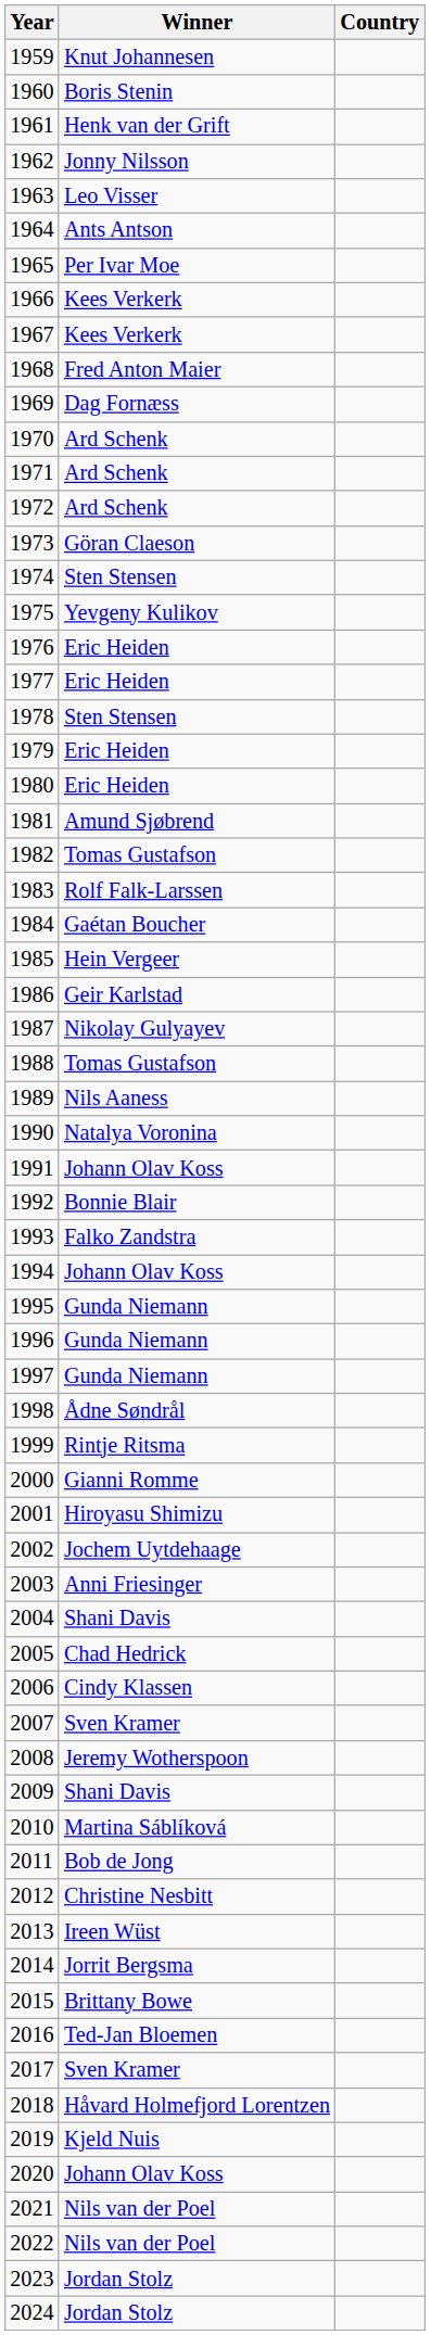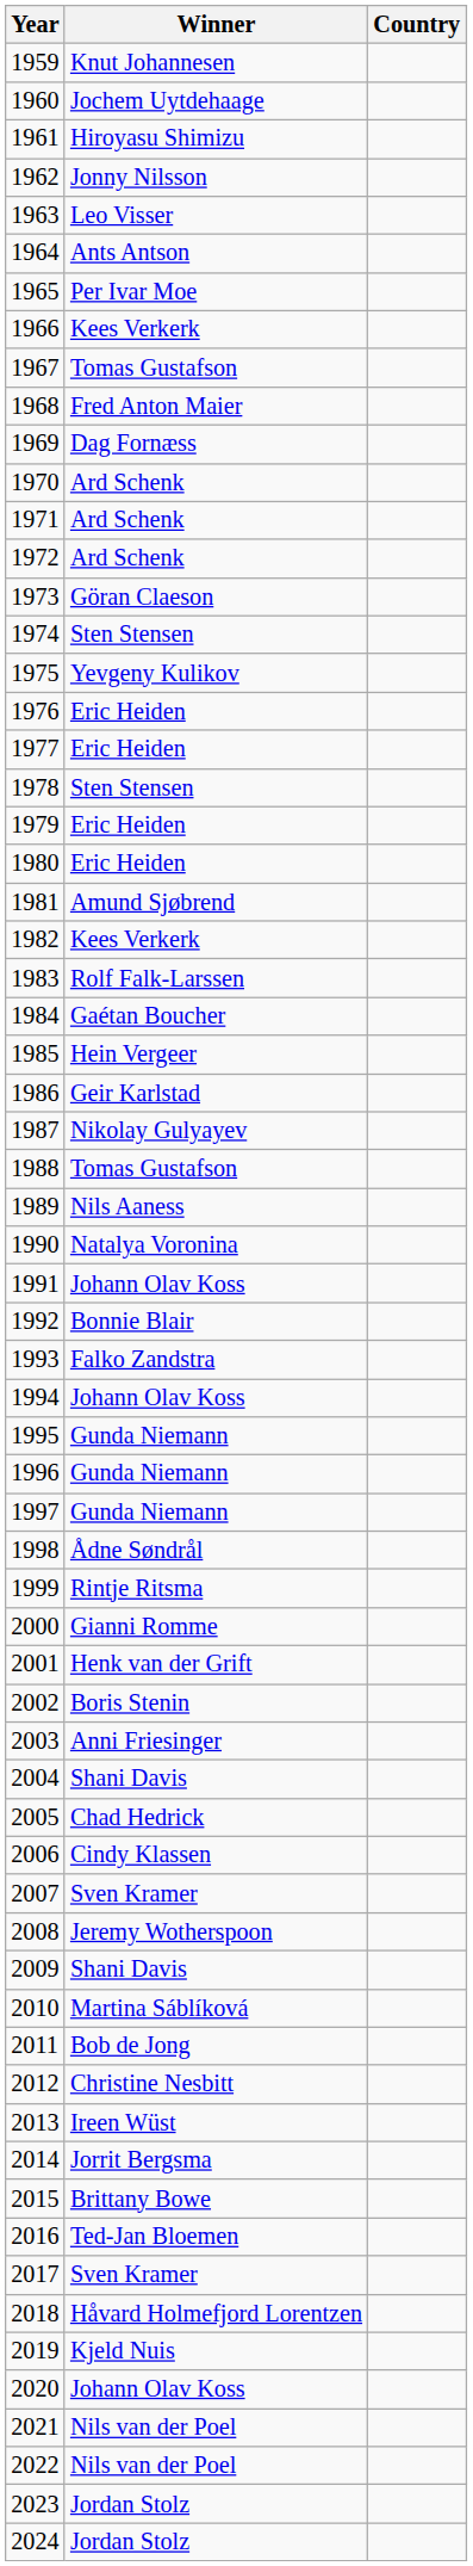1960 | Winner: Boris Stenin -> Jochem Uytdehaage
1961 | Winner: Henk van der Grift -> Hiroyasu Shimizu
1967 | Winner: Kees Verkerk -> Tomas Gustafson
1982 | Winner: Tomas Gustafson -> Kees Verkerk
2001 | Winner: Hiroyasu Shimizu -> Henk van der Grift
2002 | Winner: Jochem Uytdehaage -> Boris Stenin
